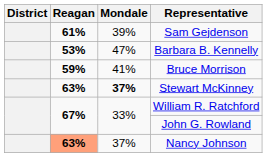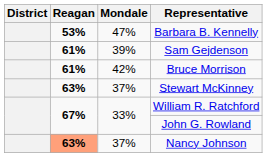rows swapped: Barbara B. Kennelly <-> Sam Gejdenson
Bruce Morrison | Reagan: 59% -> 61%
Bruce Morrison | Mondale: 41% -> 42%
Stewart McKinney | Mondale: bold -> normal
